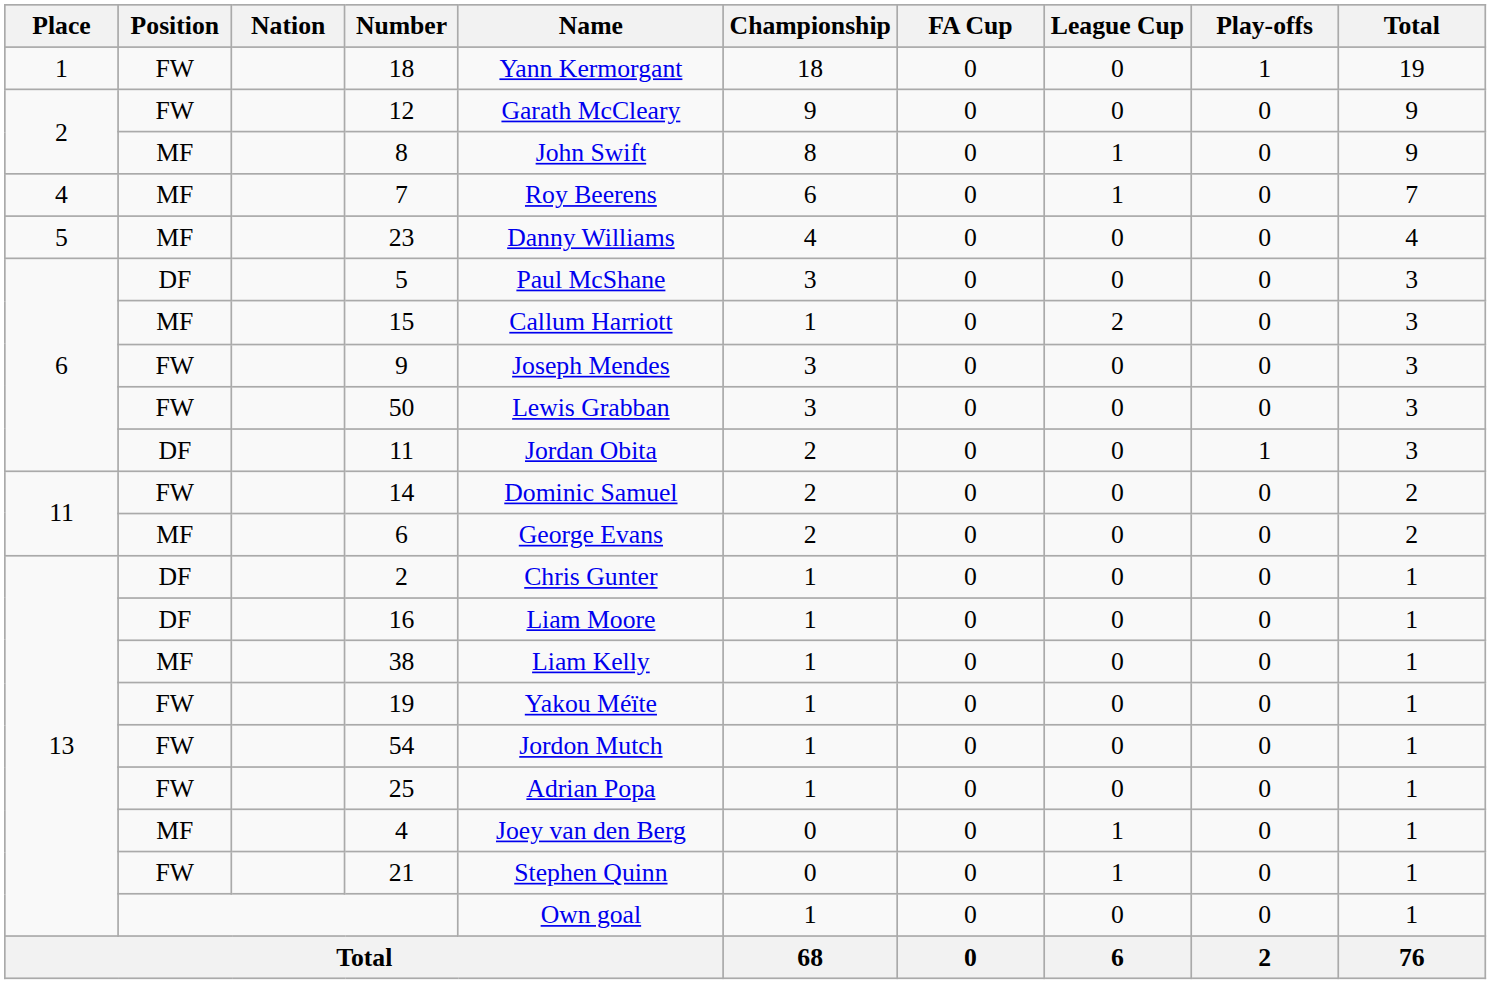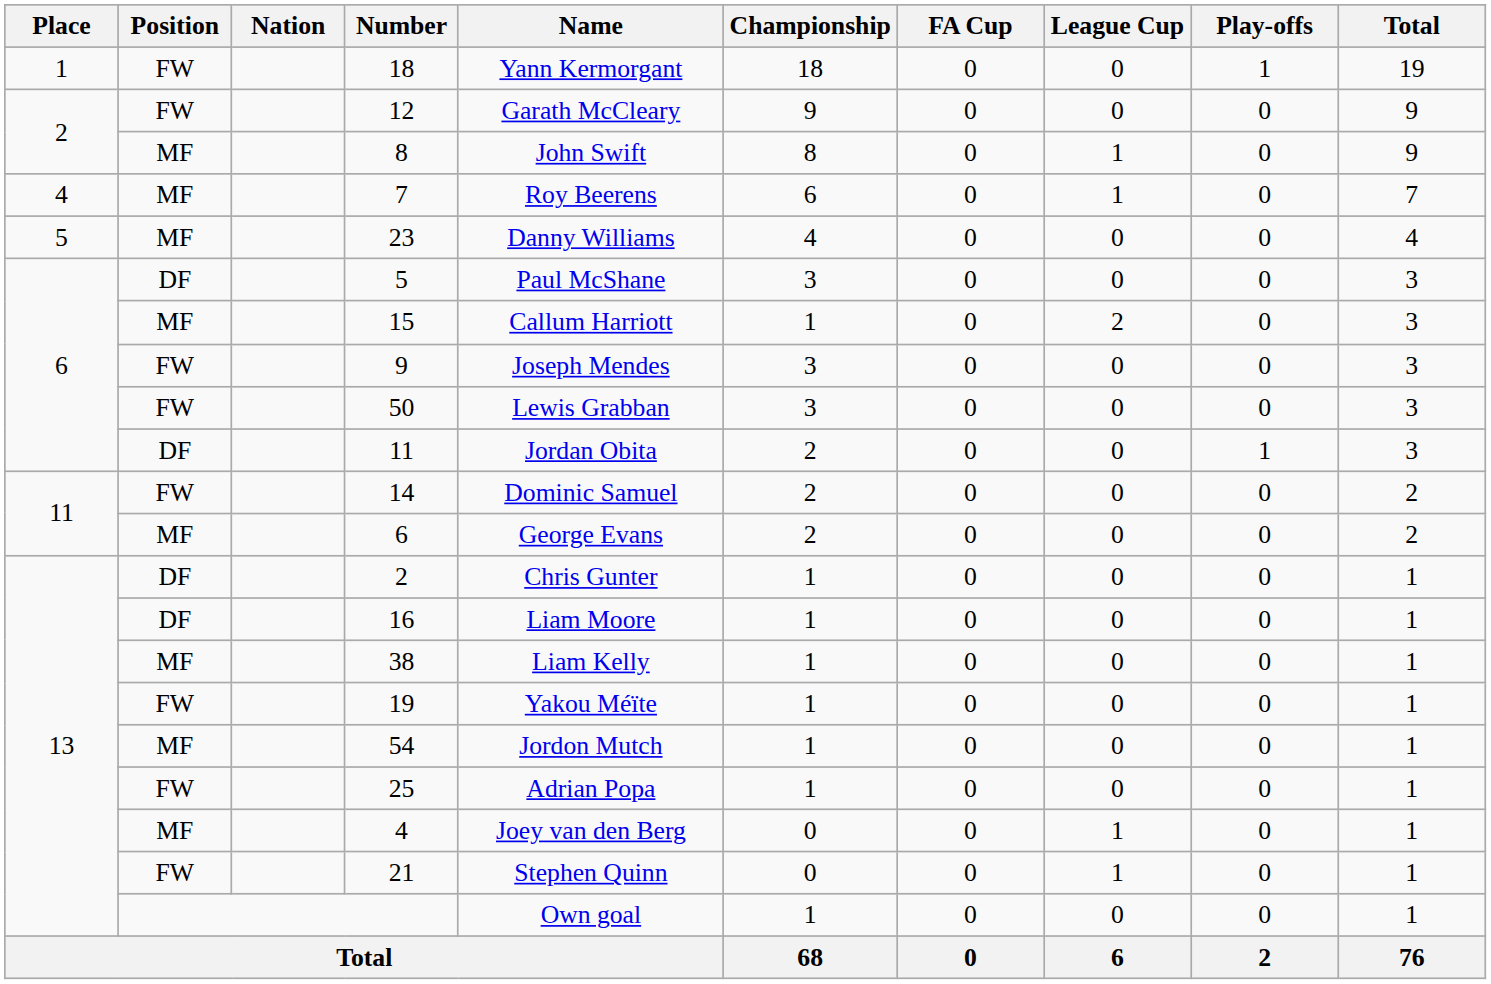54 | Position: FW -> MF
